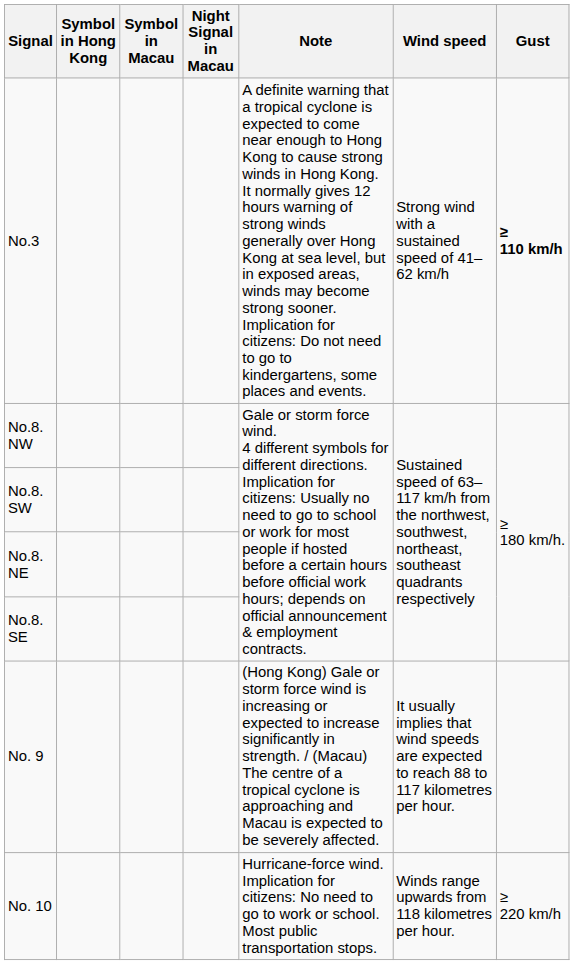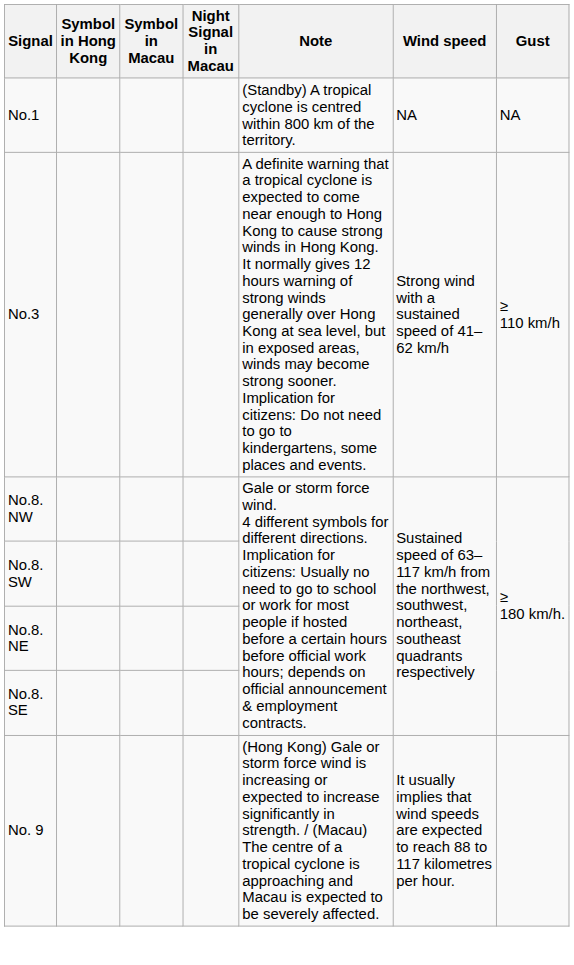+ row: No.1 | (Standby) A tropical cyclone is centred within 800 km of the territory. | NA | NA
No.3 | Gust: bold -> normal
- row: No. 10 | Hurricane-force wind. Implication for citizens: No need to go to work or school. Most public transportation stops. | Winds range upwards from 118 kilometres per hour. | ≥ 220 km/h
